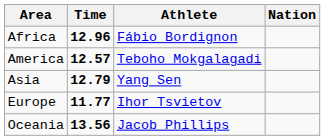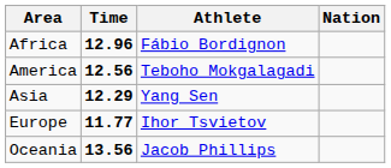America | Time: 12.57 -> 12.56
Asia | Time: 12.79 -> 12.29
